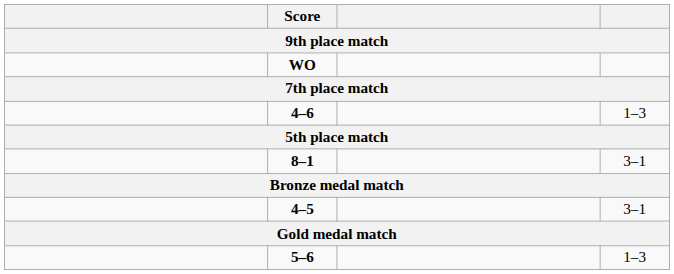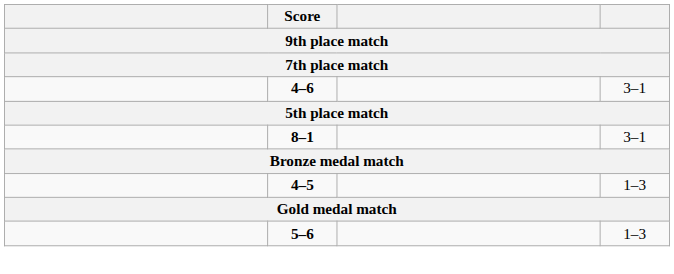- row: WO
4–6 | column 4: 1–3 -> 3–1
4–5 | column 4: 3–1 -> 1–3
